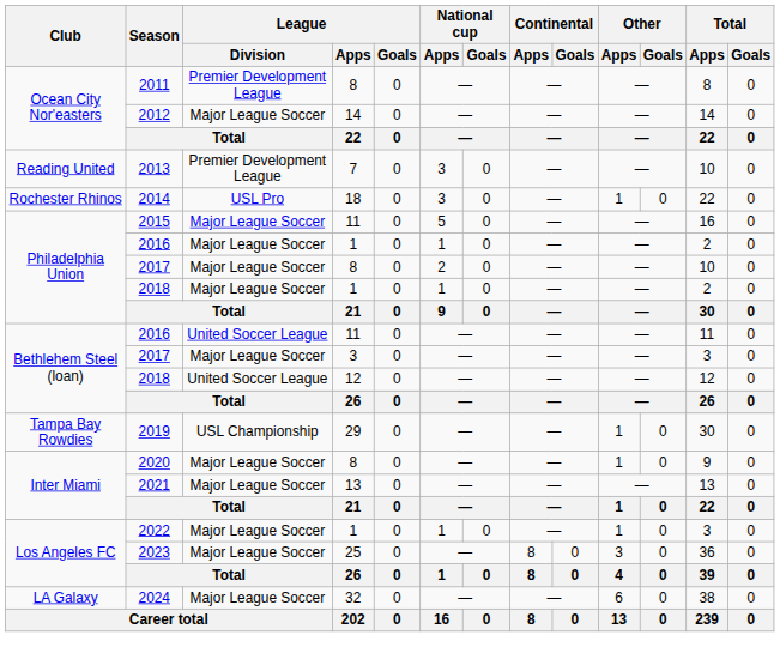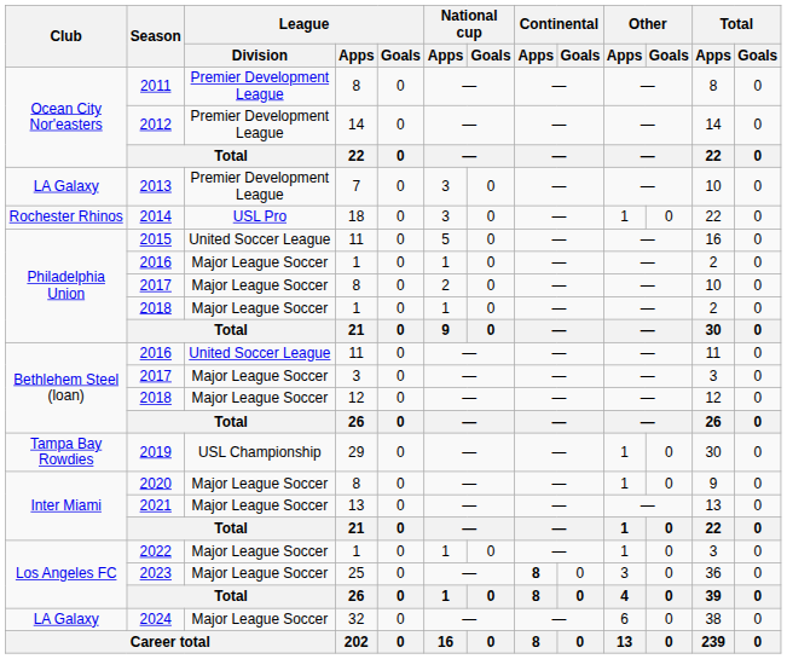2012 | League / Division: Major League Soccer -> Premier Development League
2013 | Club: Reading United -> LA Galaxy
2015 | League / Division: Major League Soccer -> United Soccer League
2018 / 12 | League / Division: United Soccer League -> Major League Soccer
2023 | Continental / Apps: normal -> bold
